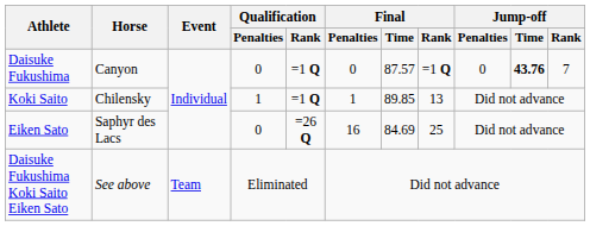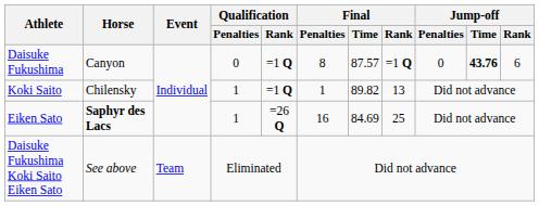Daisuke Fukushima | Final / Penalties: 0 -> 8
Daisuke Fukushima | Jump-off / Rank: 7 -> 6
Koki Saito | Final / Time: 89.85 -> 89.82
Eiken Sato | Horse: normal -> bold
Eiken Sato | Qualification / Penalties: 0 -> 1
